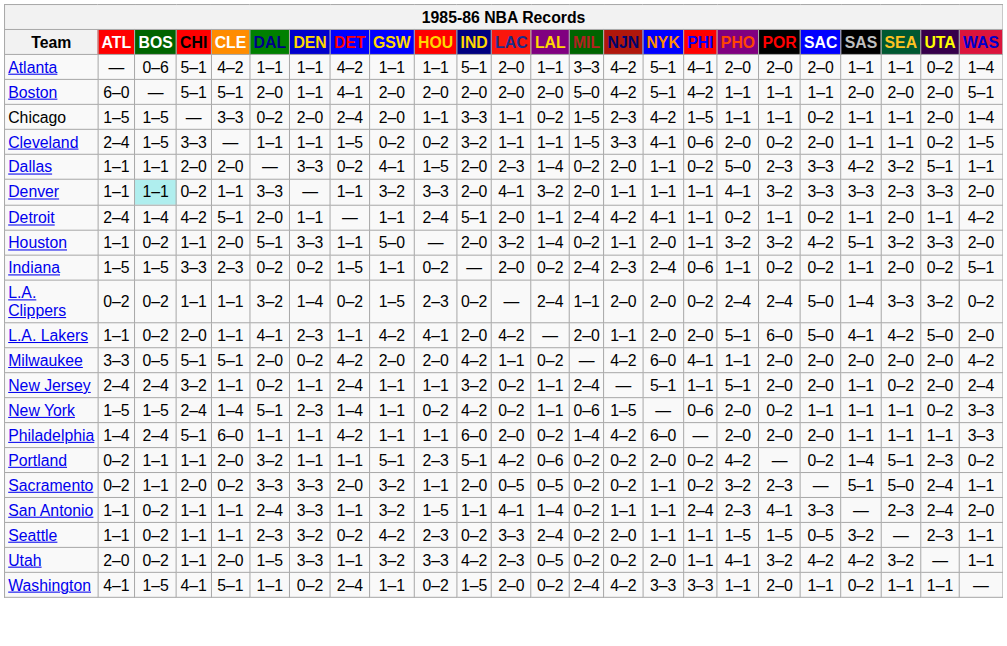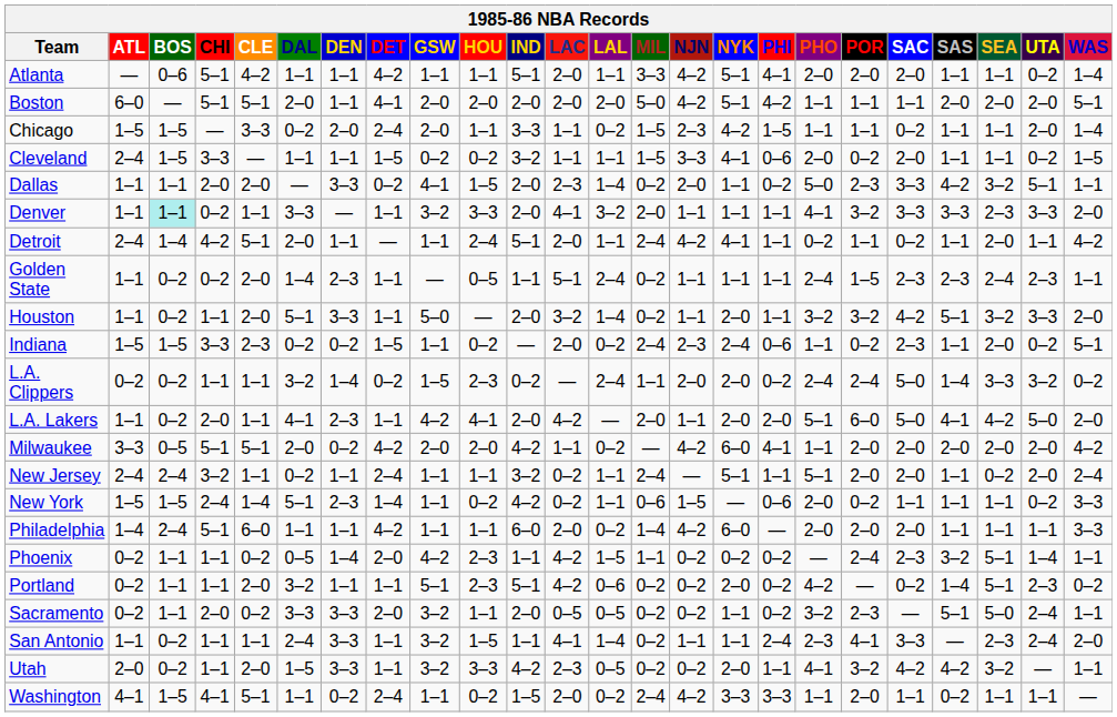+ row: Golden State | 1–1 | 0–2 | 0–2 | 2–0 | 1–4 | 2–3 | 1–1 | — | 0–5 | 1–1 | 5–1 | 2–4 | 0–2 | 1–1 | 1–1 | 1–1 | 2–4 | 1–5 | 2–3 | 2–3 | 2–4 | 2–3 | 1–1
Indiana | SAC: 0–2 -> 2–3
+ row: Phoenix | 0–2 | 1–1 | 1–1 | 0–2 | 0–5 | 1–4 | 2–0 | 4–2 | 2–3 | 1–1 | 4–2 | 1–5 | 1–1 | 0–2 | 0–2 | 0–2 | — | 2–4 | 2–3 | 3–2 | 5–1 | 1–4 | 1–1
- row: Seattle | 1–1 | 0–2 | 1–1 | 1–1 | 2–3 | 3–2 | 0–2 | 4–2 | 2–3 | 0–2 | 3–3 | 2–4 | 0–2 | 2–0 | 1–1 | 1–1 | 1–5 | 1–5 | 0–5 | 3–2 | — | 2–3 | 1–1
